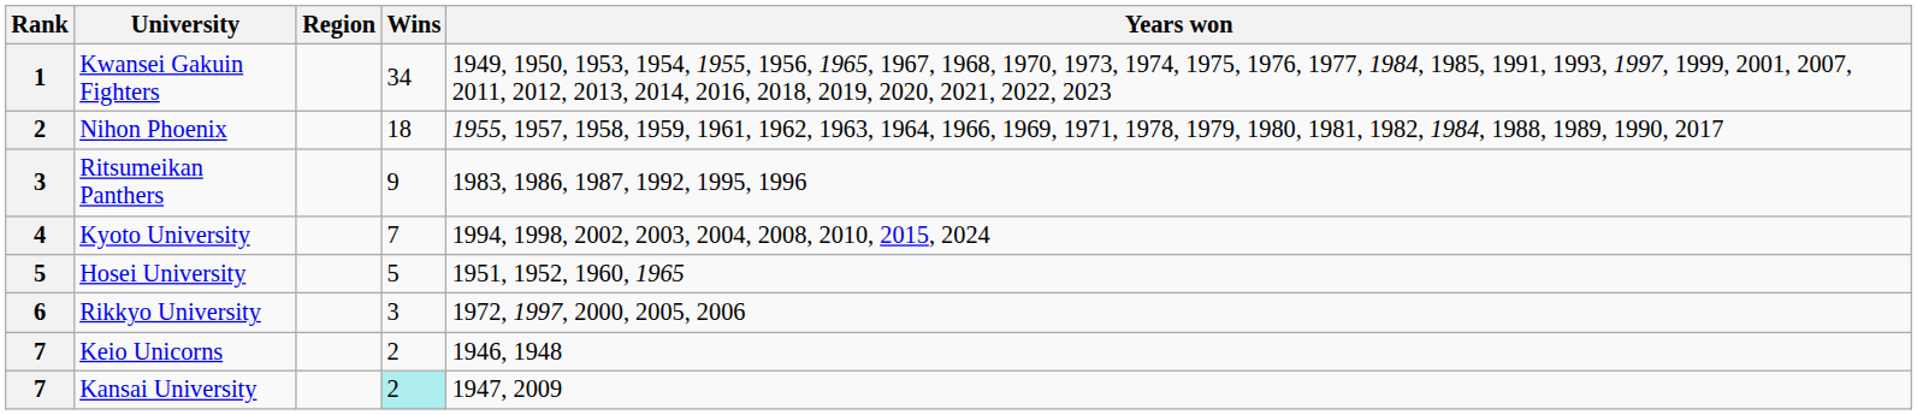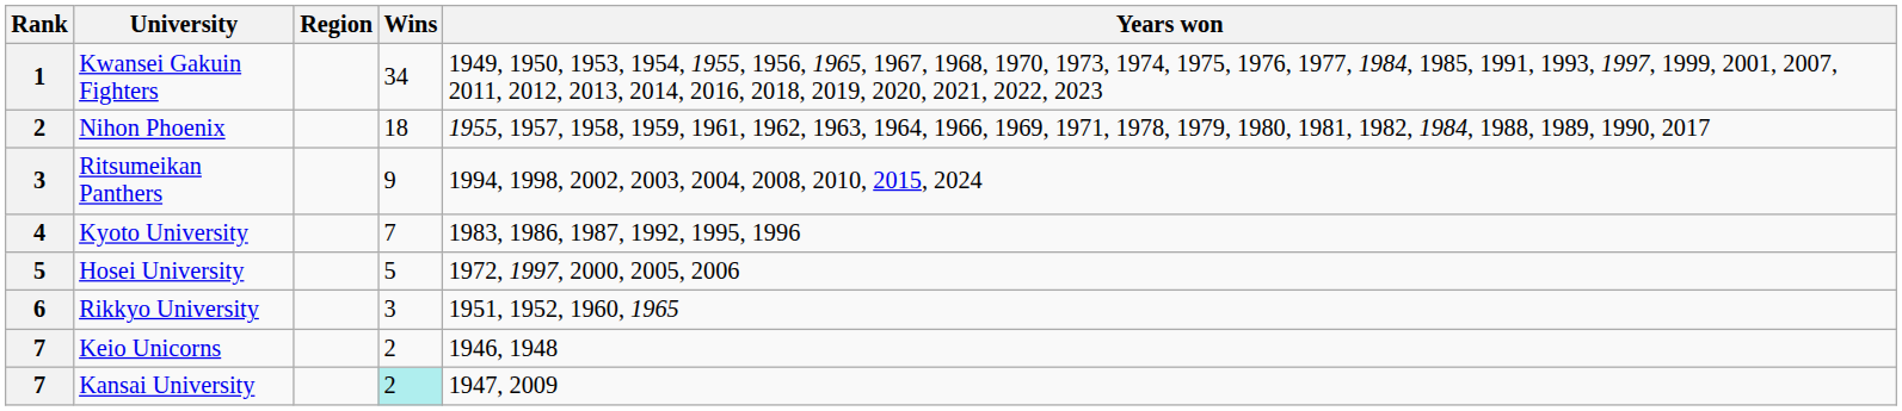Ritsumeikan Panthers | Years won: 1983, 1986, 1987, 1992, 1995, 1996 -> 1994, 1998, 2002, 2003, 2004, 2008, 2010, 2015, 2024
Kyoto University | Years won: 1994, 1998, 2002, 2003, 2004, 2008, 2010, 2015, 2024 -> 1983, 1986, 1987, 1992, 1995, 1996
Hosei University | Years won: 1951, 1952, 1960, 1965 -> 1972, 1997, 2000, 2005, 2006
Rikkyo University | Years won: 1972, 1997, 2000, 2005, 2006 -> 1951, 1952, 1960, 1965
